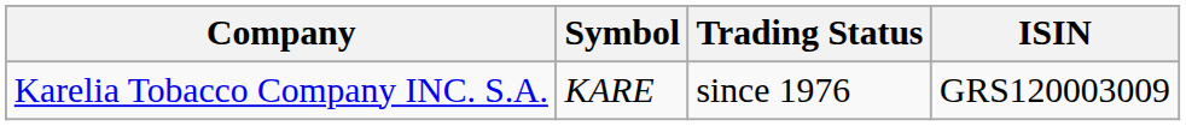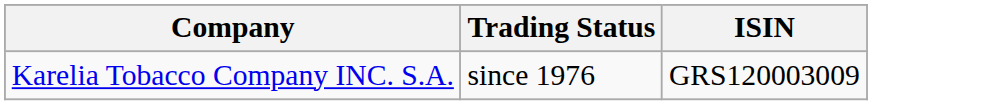- column: Symbol | KARE
